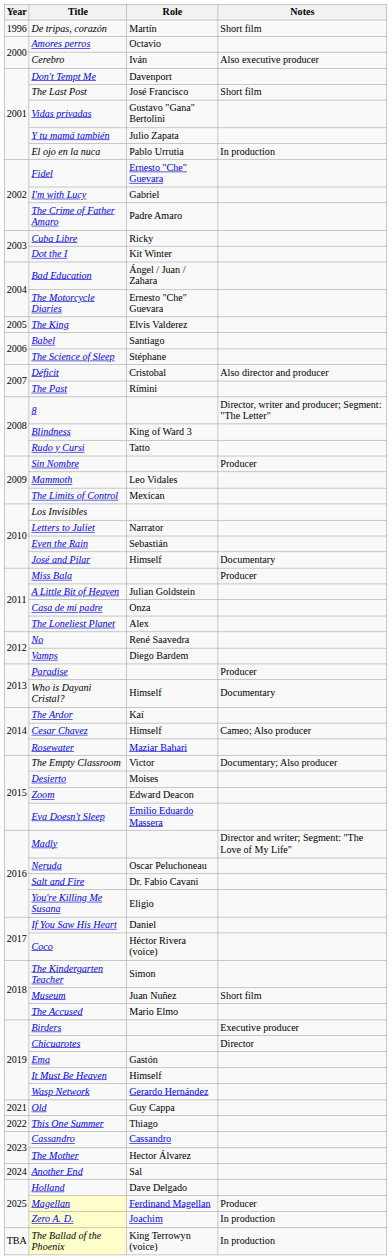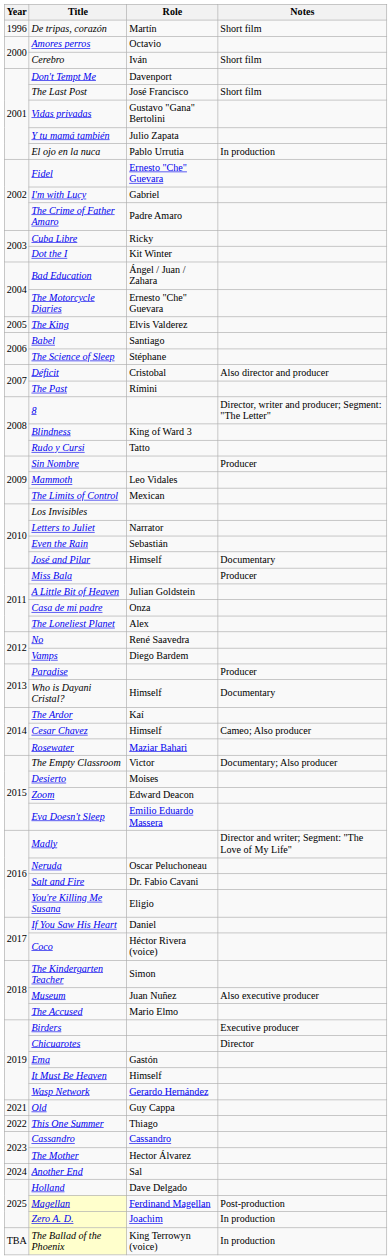Cerebro | Notes: Also executive producer -> Short film
Museum | Notes: Short film -> Also executive producer
Magellan | Notes: Producer -> Post-production
